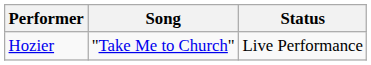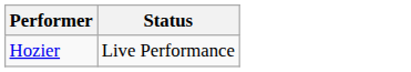- column: Song | "Take Me to Church"
